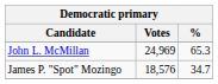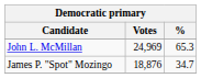James P. "Spot" Mozingo | Votes: 18,576 -> 18,876
